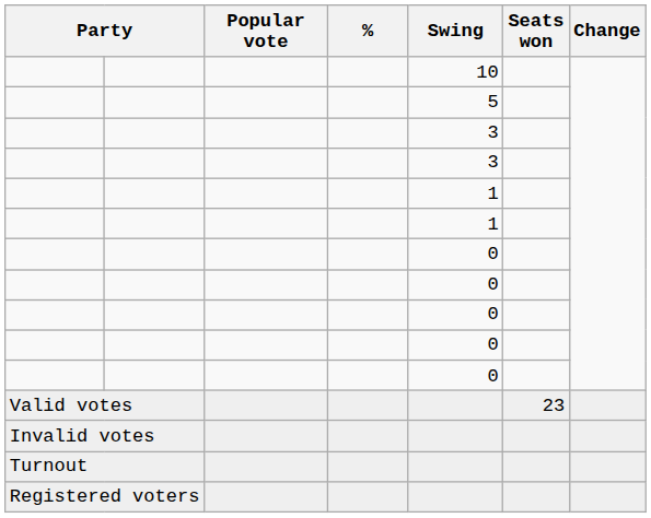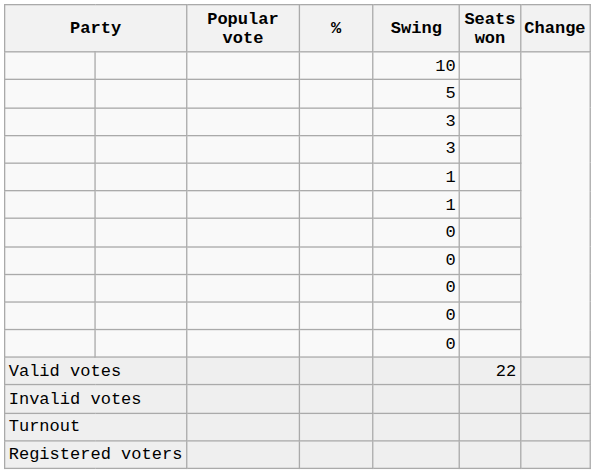Valid votes | Seats won: 23 -> 22
